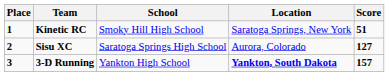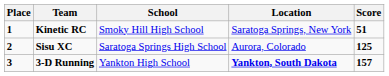Sisu XC | Score: 127 -> 125
